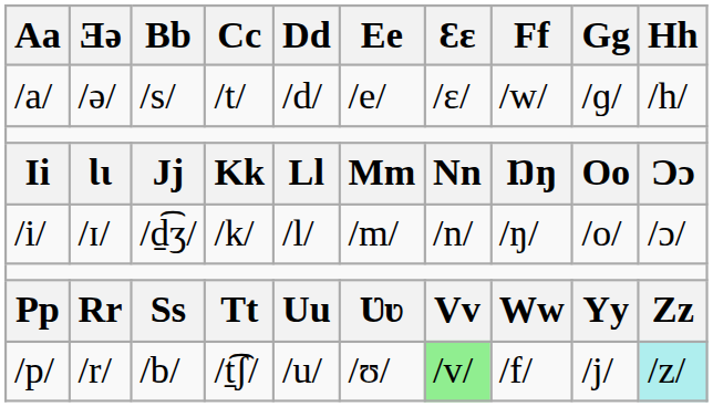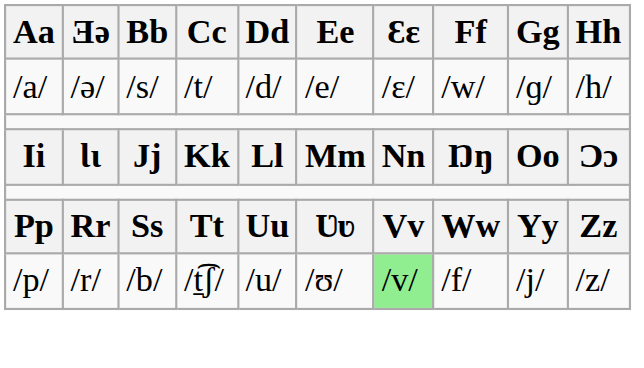- row: /i/ | /ɪ/ | /d̠͡ʒ/ | /k/ | /l/ | /m/ | /n/ | /ŋ/ | /o/ | /ɔ/
/p/ | Hh: paleturquoise background -> no background
